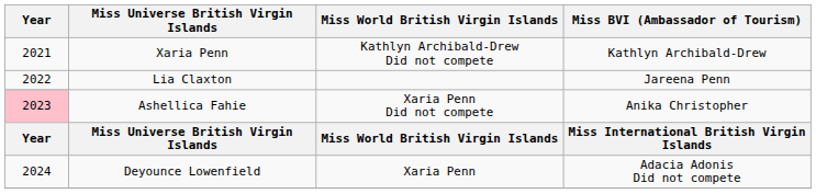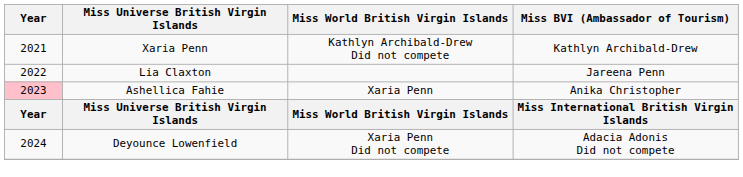Ashellica Fahie | Miss World British Virgin Islands: Xaria Penn Did not compete -> Xaria Penn
Deyounce Lowenfield | Miss World British Virgin Islands: Xaria Penn -> Xaria Penn Did not compete
